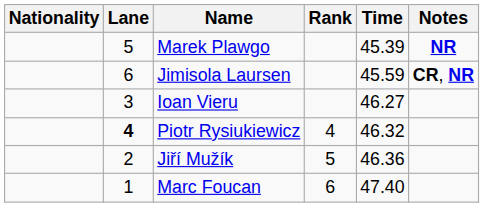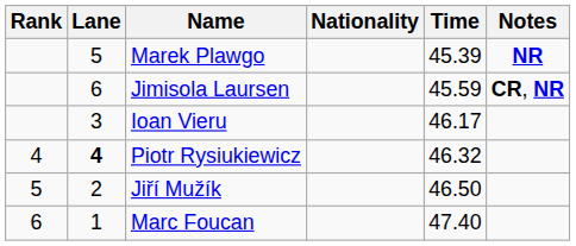columns swapped: Rank <-> Nationality
Ioan Vieru | Time: 46.27 -> 46.17
Jiří Mužík | Time: 46.36 -> 46.50
